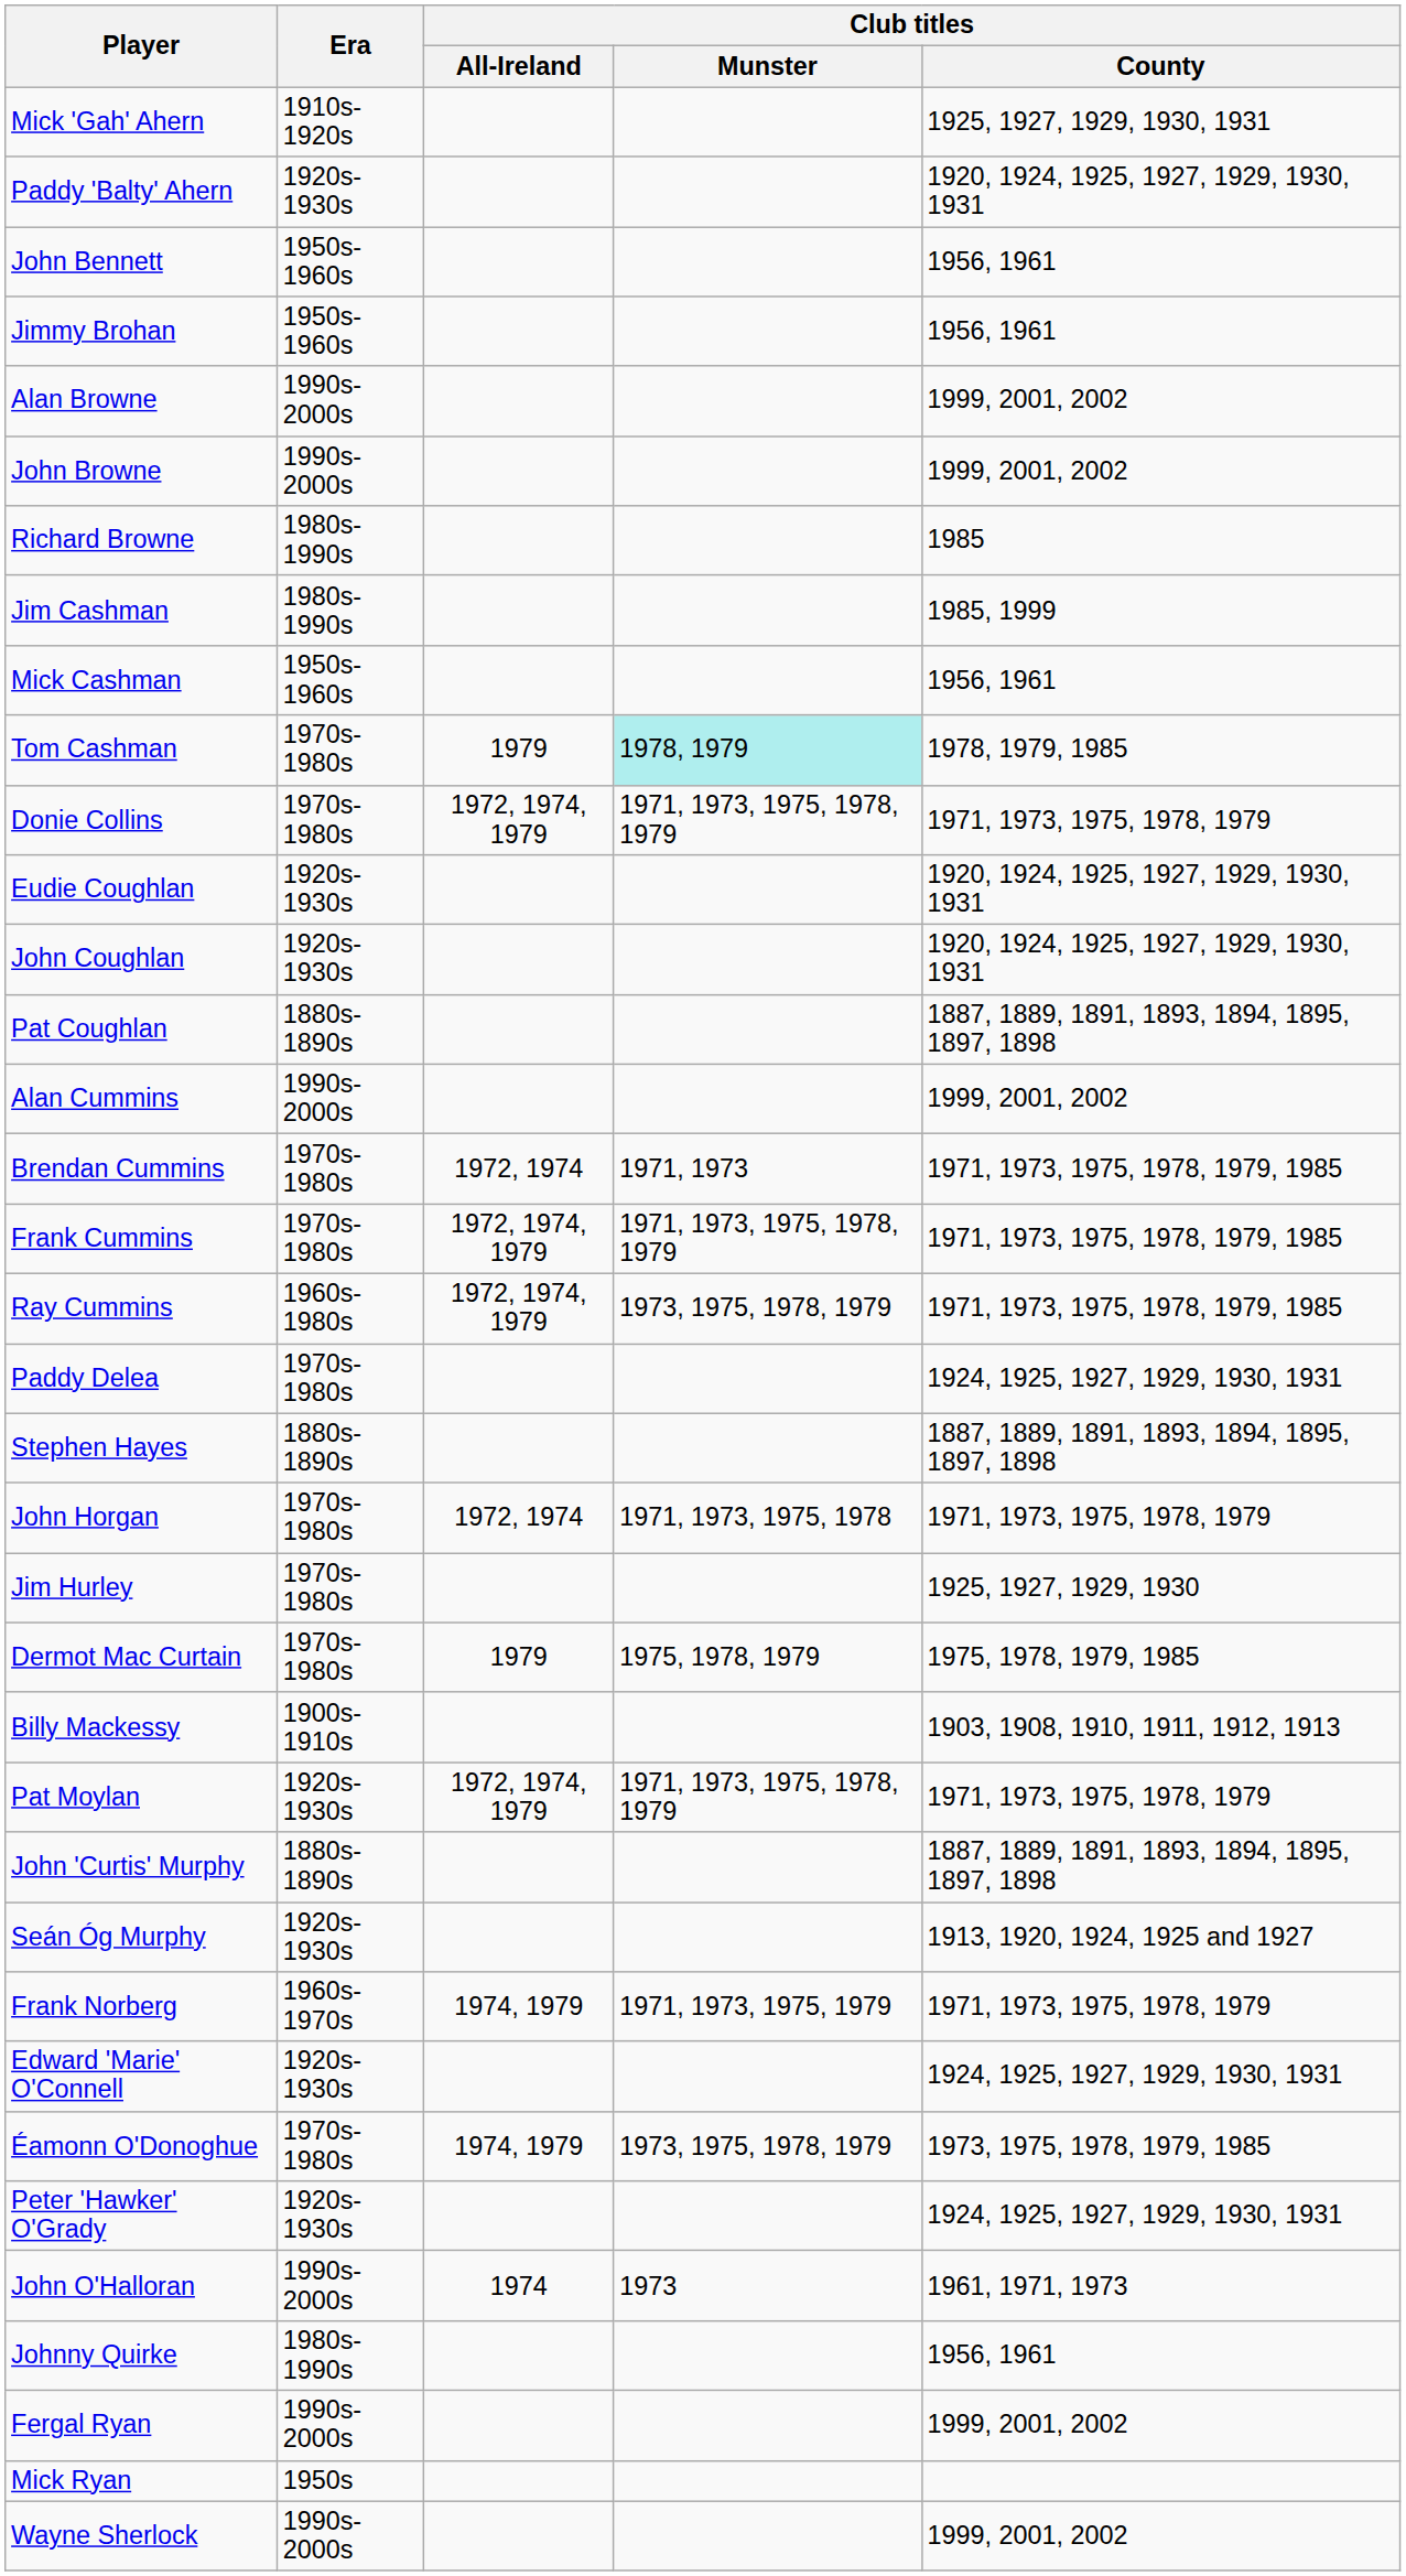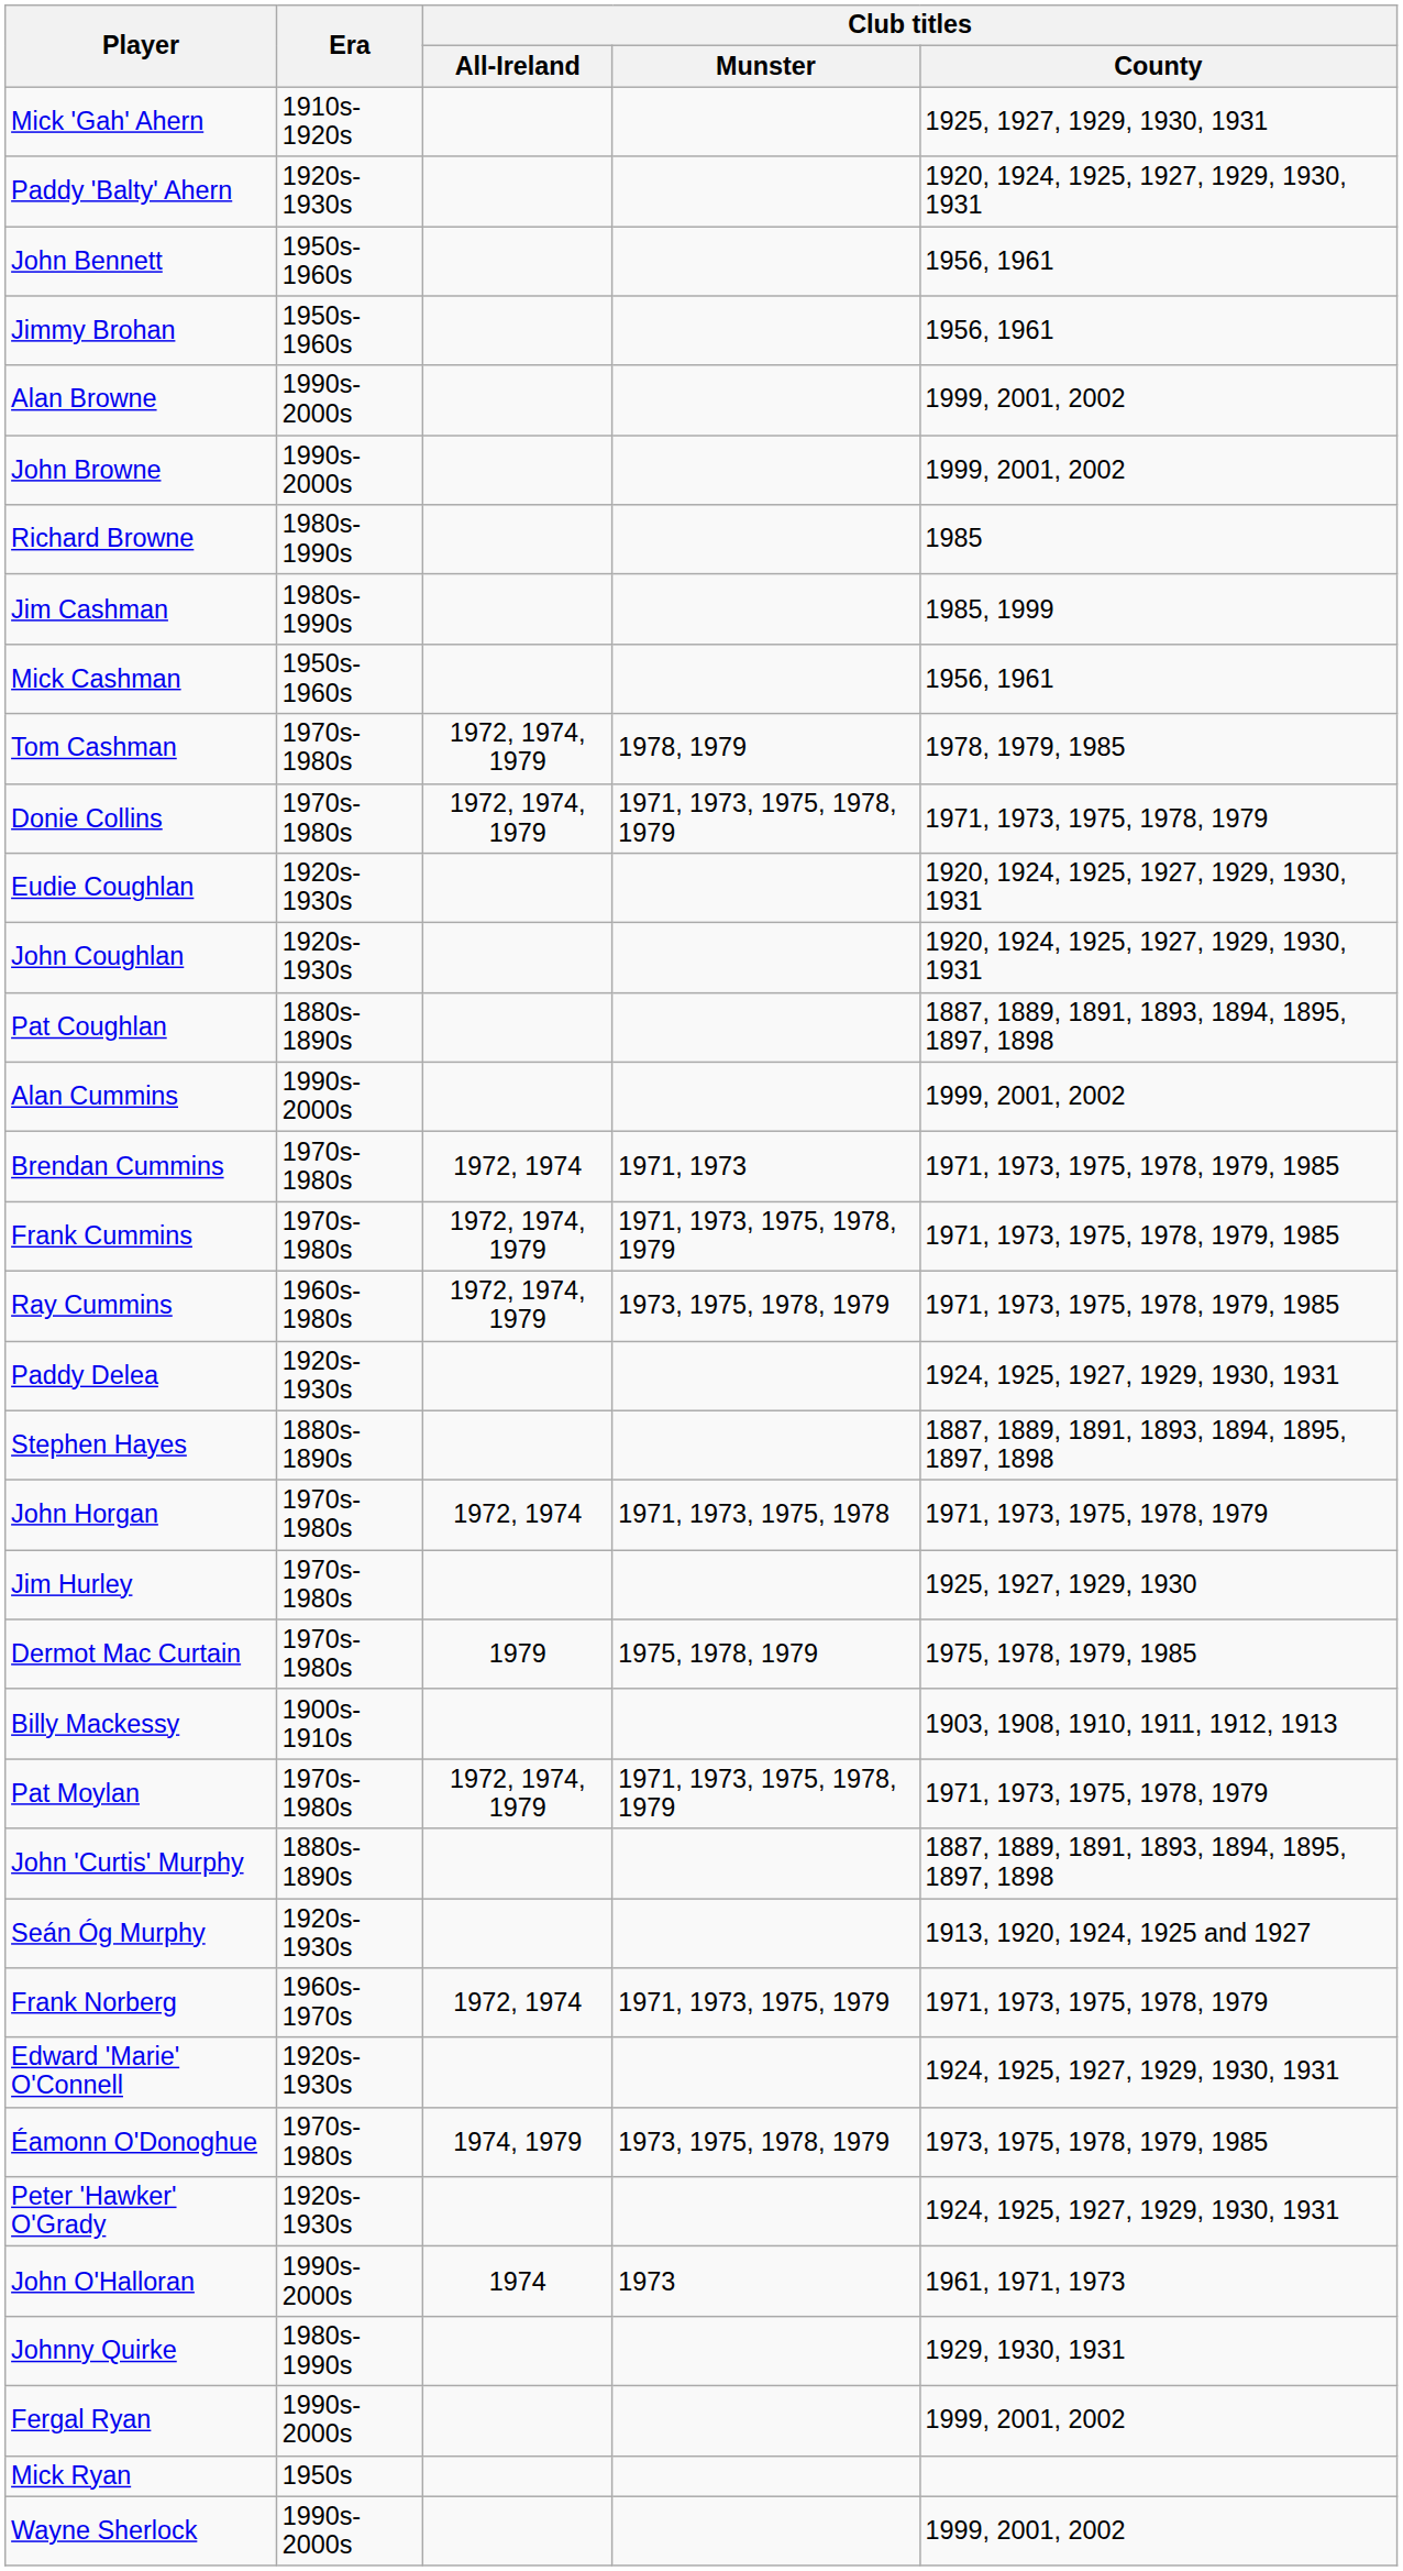Tom Cashman | Club titles / All-Ireland: 1979 -> 1972, 1974, 1979
Tom Cashman | Club titles / Munster: paleturquoise background -> no background
Paddy Delea | Era: 1970s-1980s -> 1920s-1930s
Pat Moylan | Era: 1920s-1930s -> 1970s-1980s
Frank Norberg | Club titles / All-Ireland: 1974, 1979 -> 1972, 1974
Johnny Quirke | Club titles / County: 1956, 1961 -> 1929, 1930, 1931
